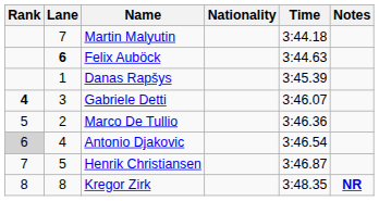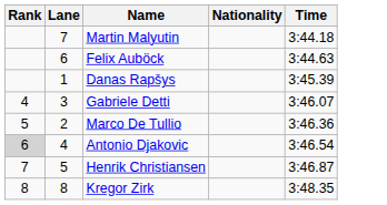- column: Notes | NR
Felix Auböck | Lane: bold -> normal
Gabriele Detti | Rank: bold -> normal
